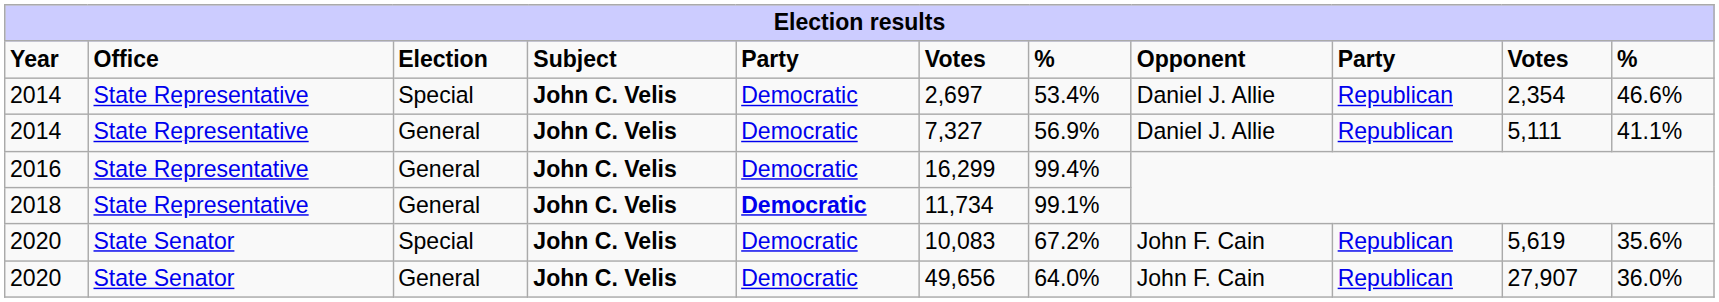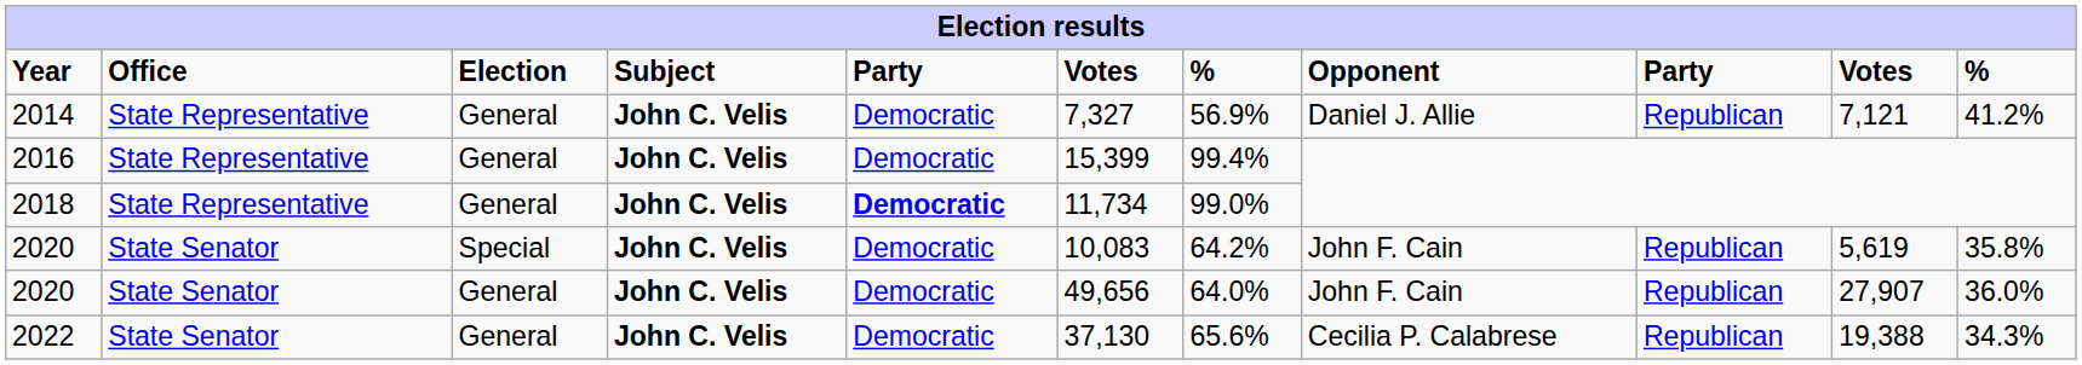- row: 2014 | State Representative | Special | John C. Velis | Democratic | 2,697 | 53.4% | Daniel J. Allie | Republican | 2,354 | 46.6%
2014 / General | column 10: 5,111 -> 7,121
2014 / General | column 11: 41.1% -> 41.2%
2016 | column 6: 16,299 -> 15,399
2018 | column 7: 99.1% -> 99.0%
2020 / Special | column 7: 67.2% -> 64.2%
2020 / Special | column 11: 35.6% -> 35.8%
+ row: 2022 | State Senator | General | John C. Velis | Democratic | 37,130 | 65.6% | Cecilia P. Calabrese | Republican | 19,388 | 34.3%
